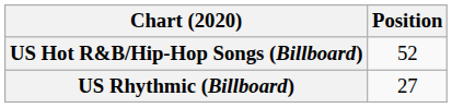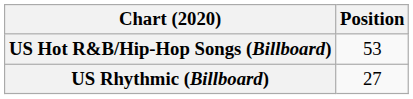US Hot R&B/Hip-Hop Songs (Billboard) | Position: 52 -> 53
